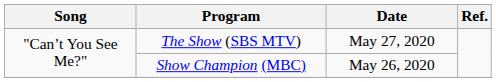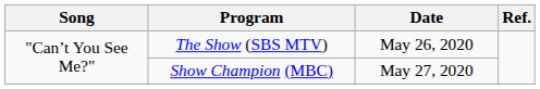The Show (SBS MTV) | Date: May 27, 2020 -> May 26, 2020
Show Champion (MBC) | Date: May 26, 2020 -> May 27, 2020
